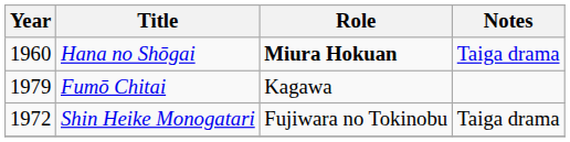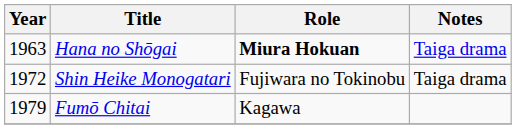Hana no Shōgai | Year: 1960 -> 1963
rows swapped: Shin Heike Monogatari <-> Fumō Chitai
